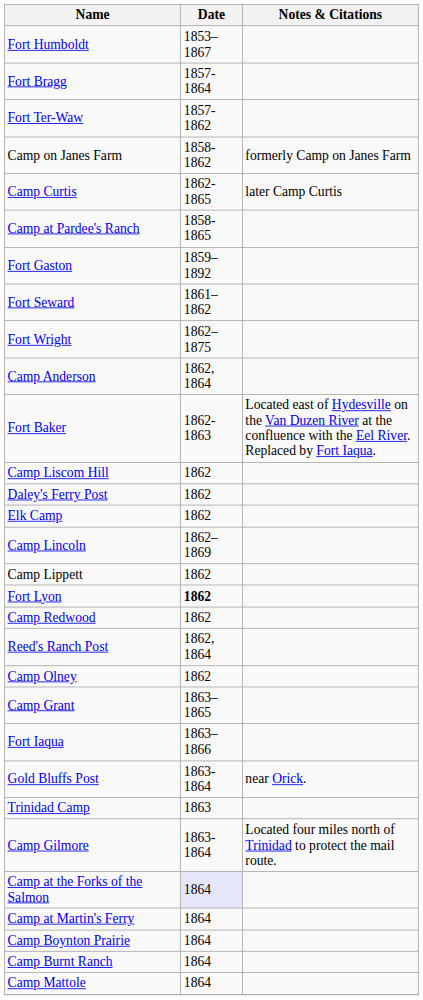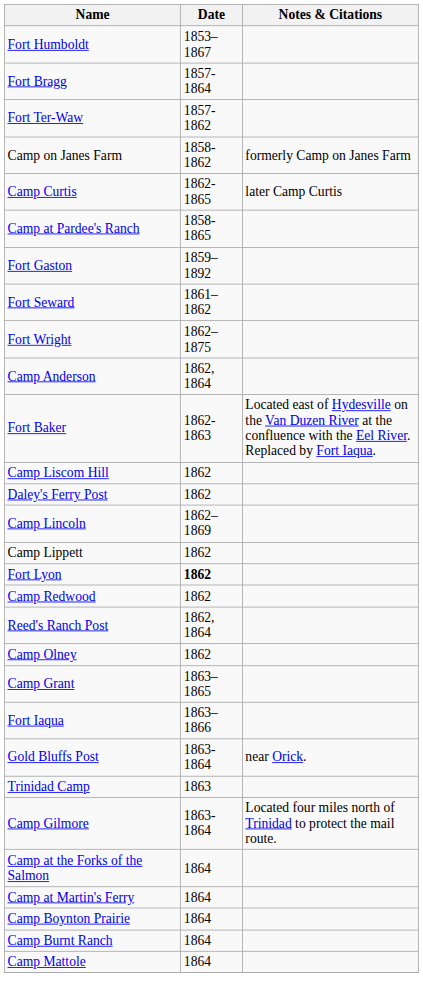- row: Elk Camp | 1862
Camp at the Forks of the Salmon | Date: lavender background -> no background
